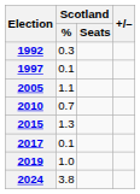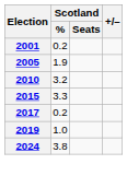- row: 1992 | 0.3
- row: 1997 | 0.1
+ row: 2001 | 0.2
2005 | Scotland / %: 1.1 -> 1.9
2010 | Scotland / %: 0.7 -> 3.2
2015 | Scotland / %: 1.3 -> 3.3
2017 | Scotland / %: 0.1 -> 0.2
